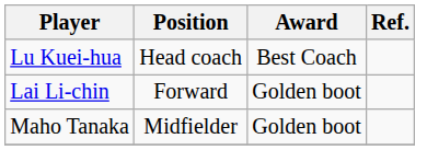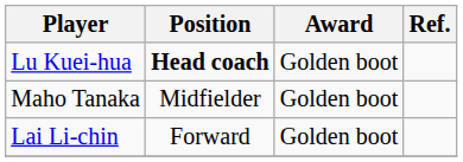Lu Kuei-hua | Position: normal -> bold
Lu Kuei-hua | Award: Best Coach -> Golden boot
rows swapped: Lai Li-chin <-> Maho Tanaka
